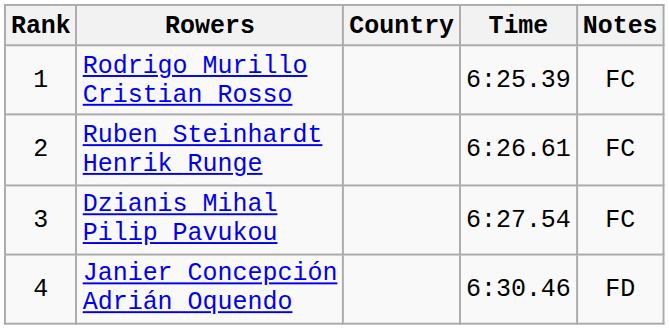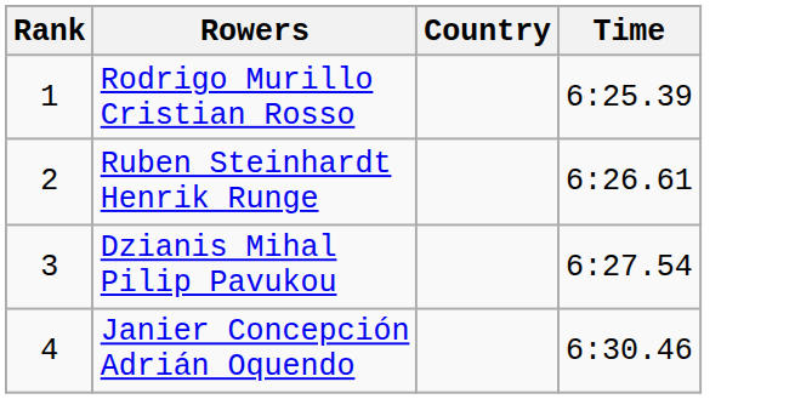- column: Notes | FC | FC | FC | FD
